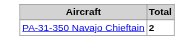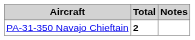+ column: Notes
